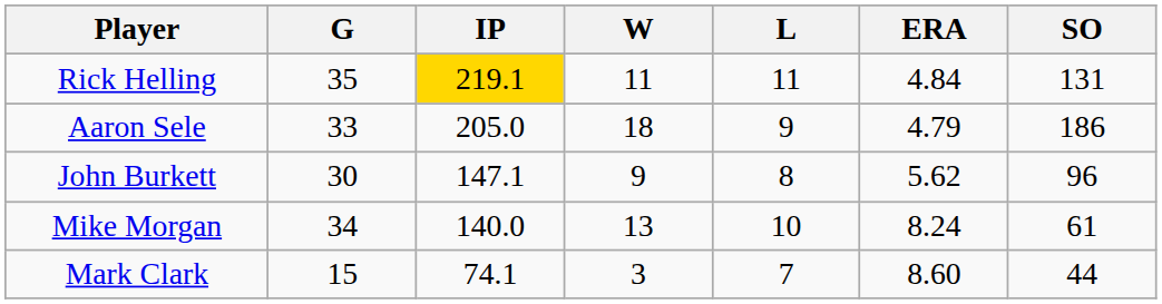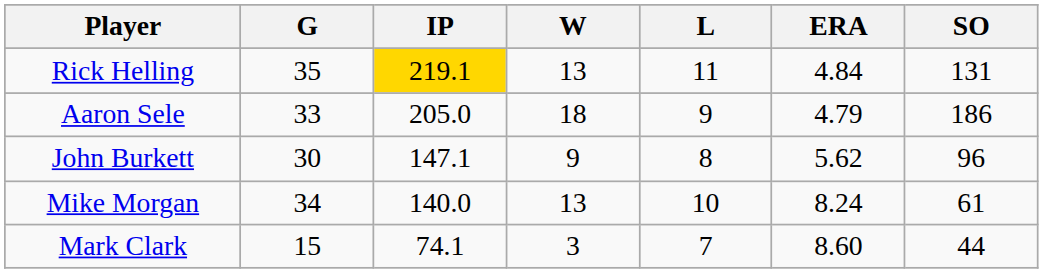Rick Helling | W: 11 -> 13
